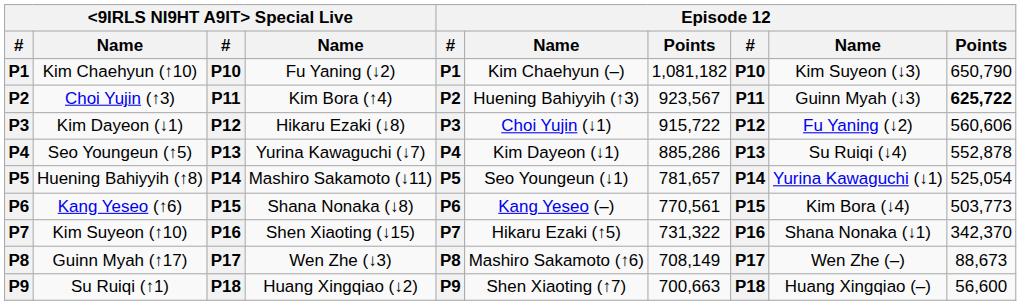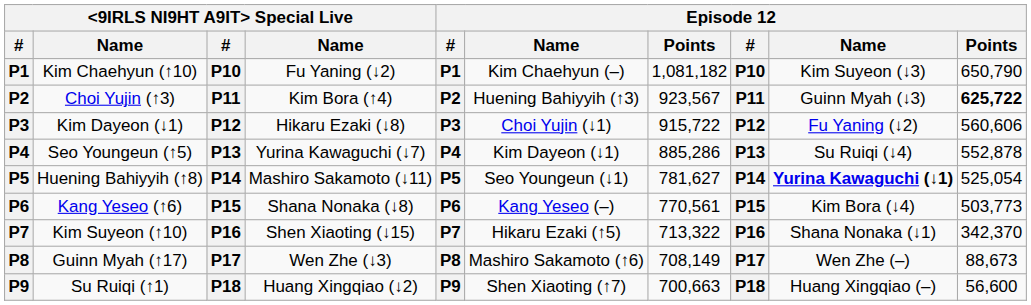Huening Bahiyyih (↑8) | column 7: 781,657 -> 781,627
Huening Bahiyyih (↑8) | column 9: normal -> bold
Kim Suyeon (↑10) | column 7: 731,322 -> 713,322
